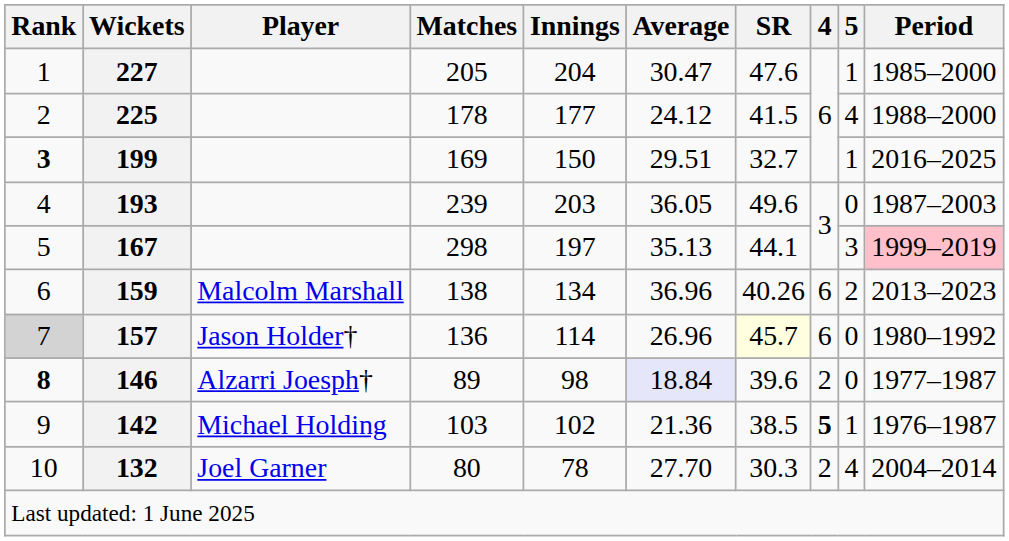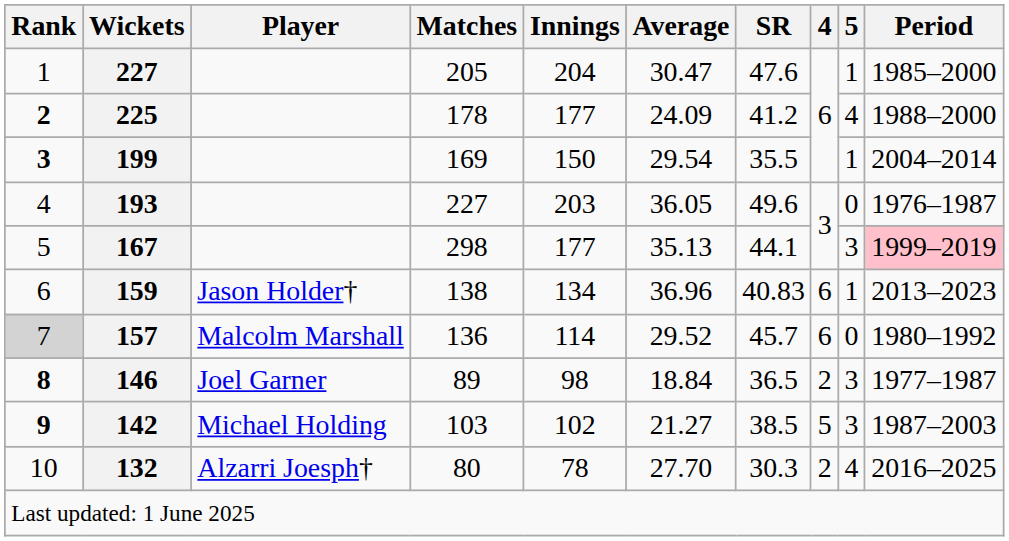225 | Rank: normal -> bold
225 | Average: 24.12 -> 24.09
225 | SR: 41.5 -> 41.2
199 | Average: 29.51 -> 29.54
199 | SR: 32.7 -> 35.5
199 | Period: 2016–2025 -> 2004–2014
193 | Matches: 239 -> 227
193 | Period: 1987–2003 -> 1976–1987
167 | Innings: 197 -> 177
159 | Player: Malcolm Marshall -> Jason Holder†
159 | SR: 40.26 -> 40.83
159 | 5: 2 -> 1
157 | Player: Jason Holder† -> Malcolm Marshall
157 | Average: 26.96 -> 29.52
157 | SR: lightyellow background -> no background
146 | Player: Alzarri Joesph† -> Joel Garner
146 | Average: lavender background -> no background
146 | SR: 39.6 -> 36.5
146 | 5: 0 -> 3
142 | Rank: normal -> bold
142 | Average: 21.36 -> 21.27
142 | 4: bold -> normal
142 | 5: 1 -> 3
142 | Period: 1976–1987 -> 1987–2003
132 | Player: Joel Garner -> Alzarri Joesph†
132 | Period: 2004–2014 -> 2016–2025
